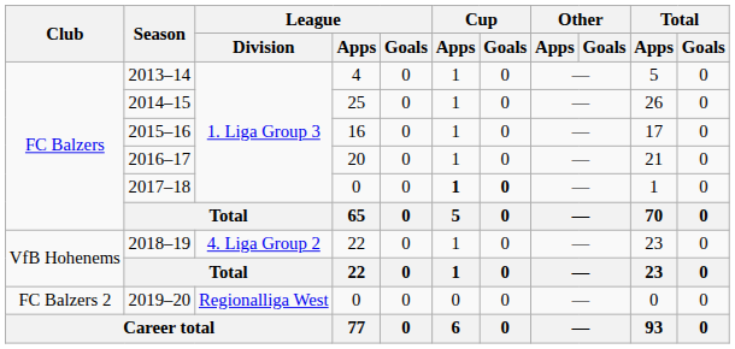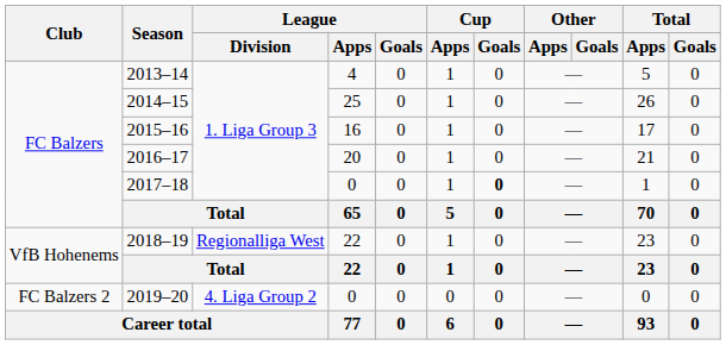2017–18 | Cup / Apps: bold -> normal
2018–19 | League / Division: 4. Liga Group 2 -> Regionalliga West
2019–20 | League / Division: Regionalliga West -> 4. Liga Group 2
